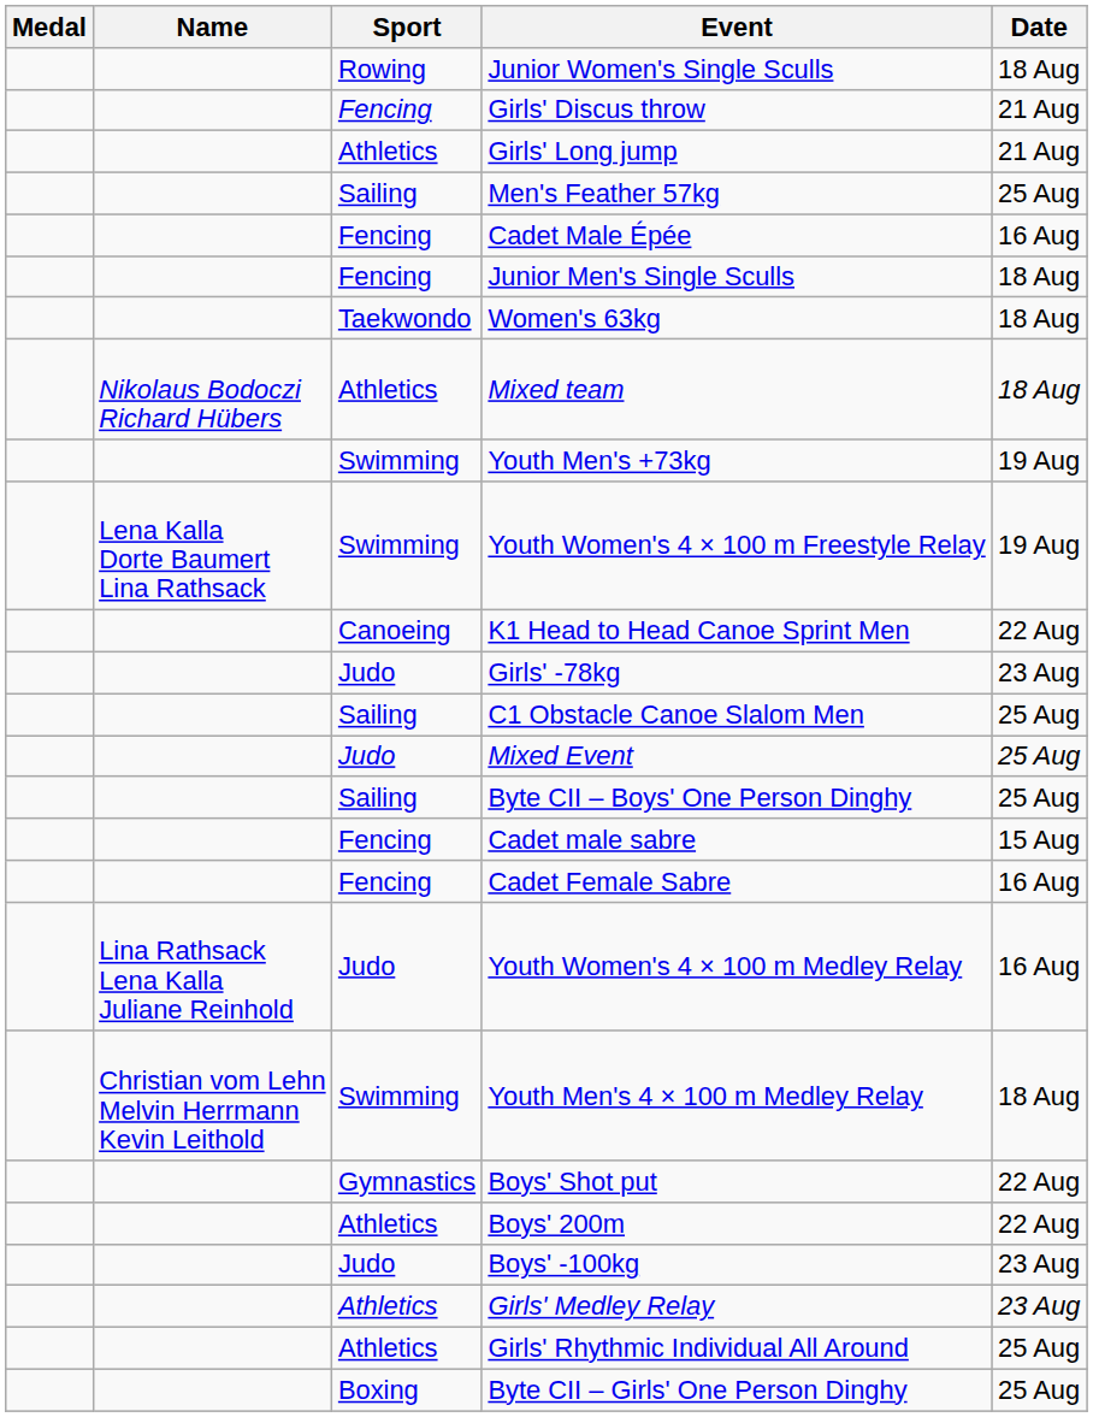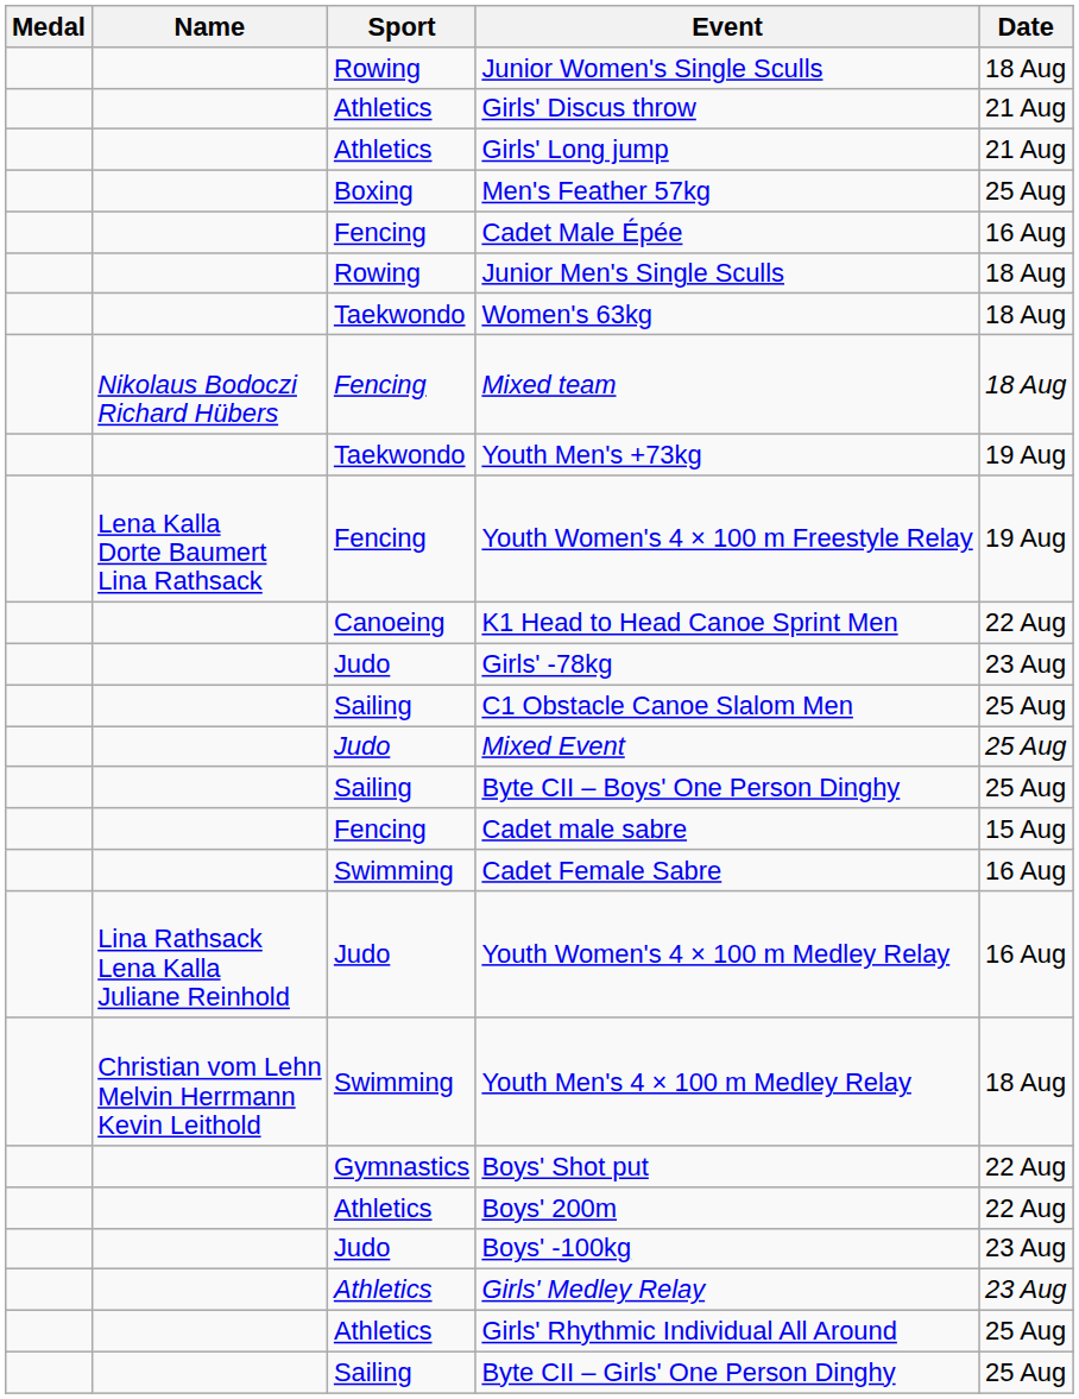Girls' Discus throw | Sport: Fencing -> Athletics
Men's Feather 57kg | Sport: Sailing -> Boxing
Junior Men's Single Sculls | Sport: Fencing -> Rowing
Mixed team | Sport: Athletics -> Fencing
Youth Men's +73kg | Sport: Swimming -> Taekwondo
Youth Women's 4 × 100 m Freestyle Relay | Sport: Swimming -> Fencing
Cadet Female Sabre | Sport: Fencing -> Swimming
Byte CII – Girls' One Person Dinghy | Sport: Boxing -> Sailing
